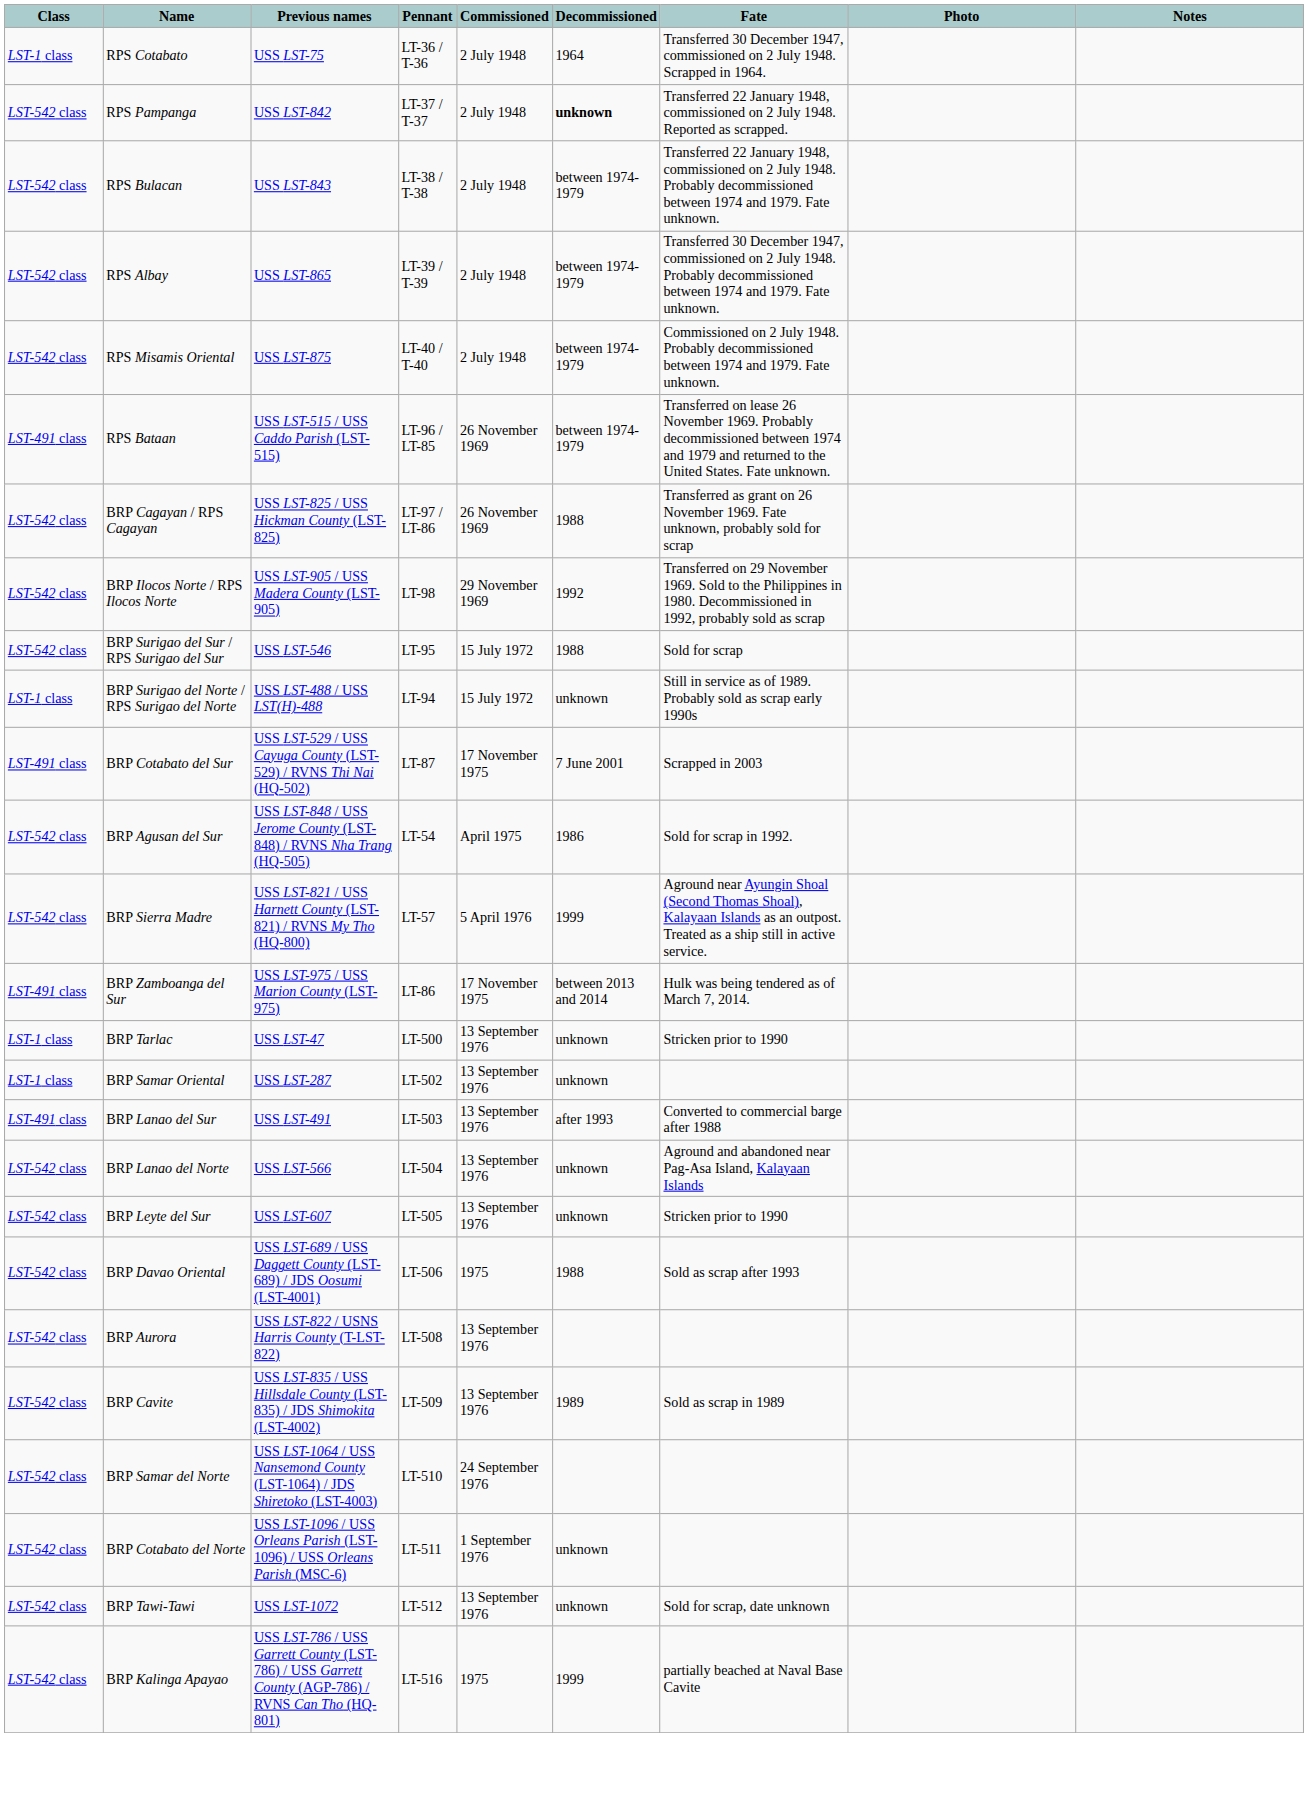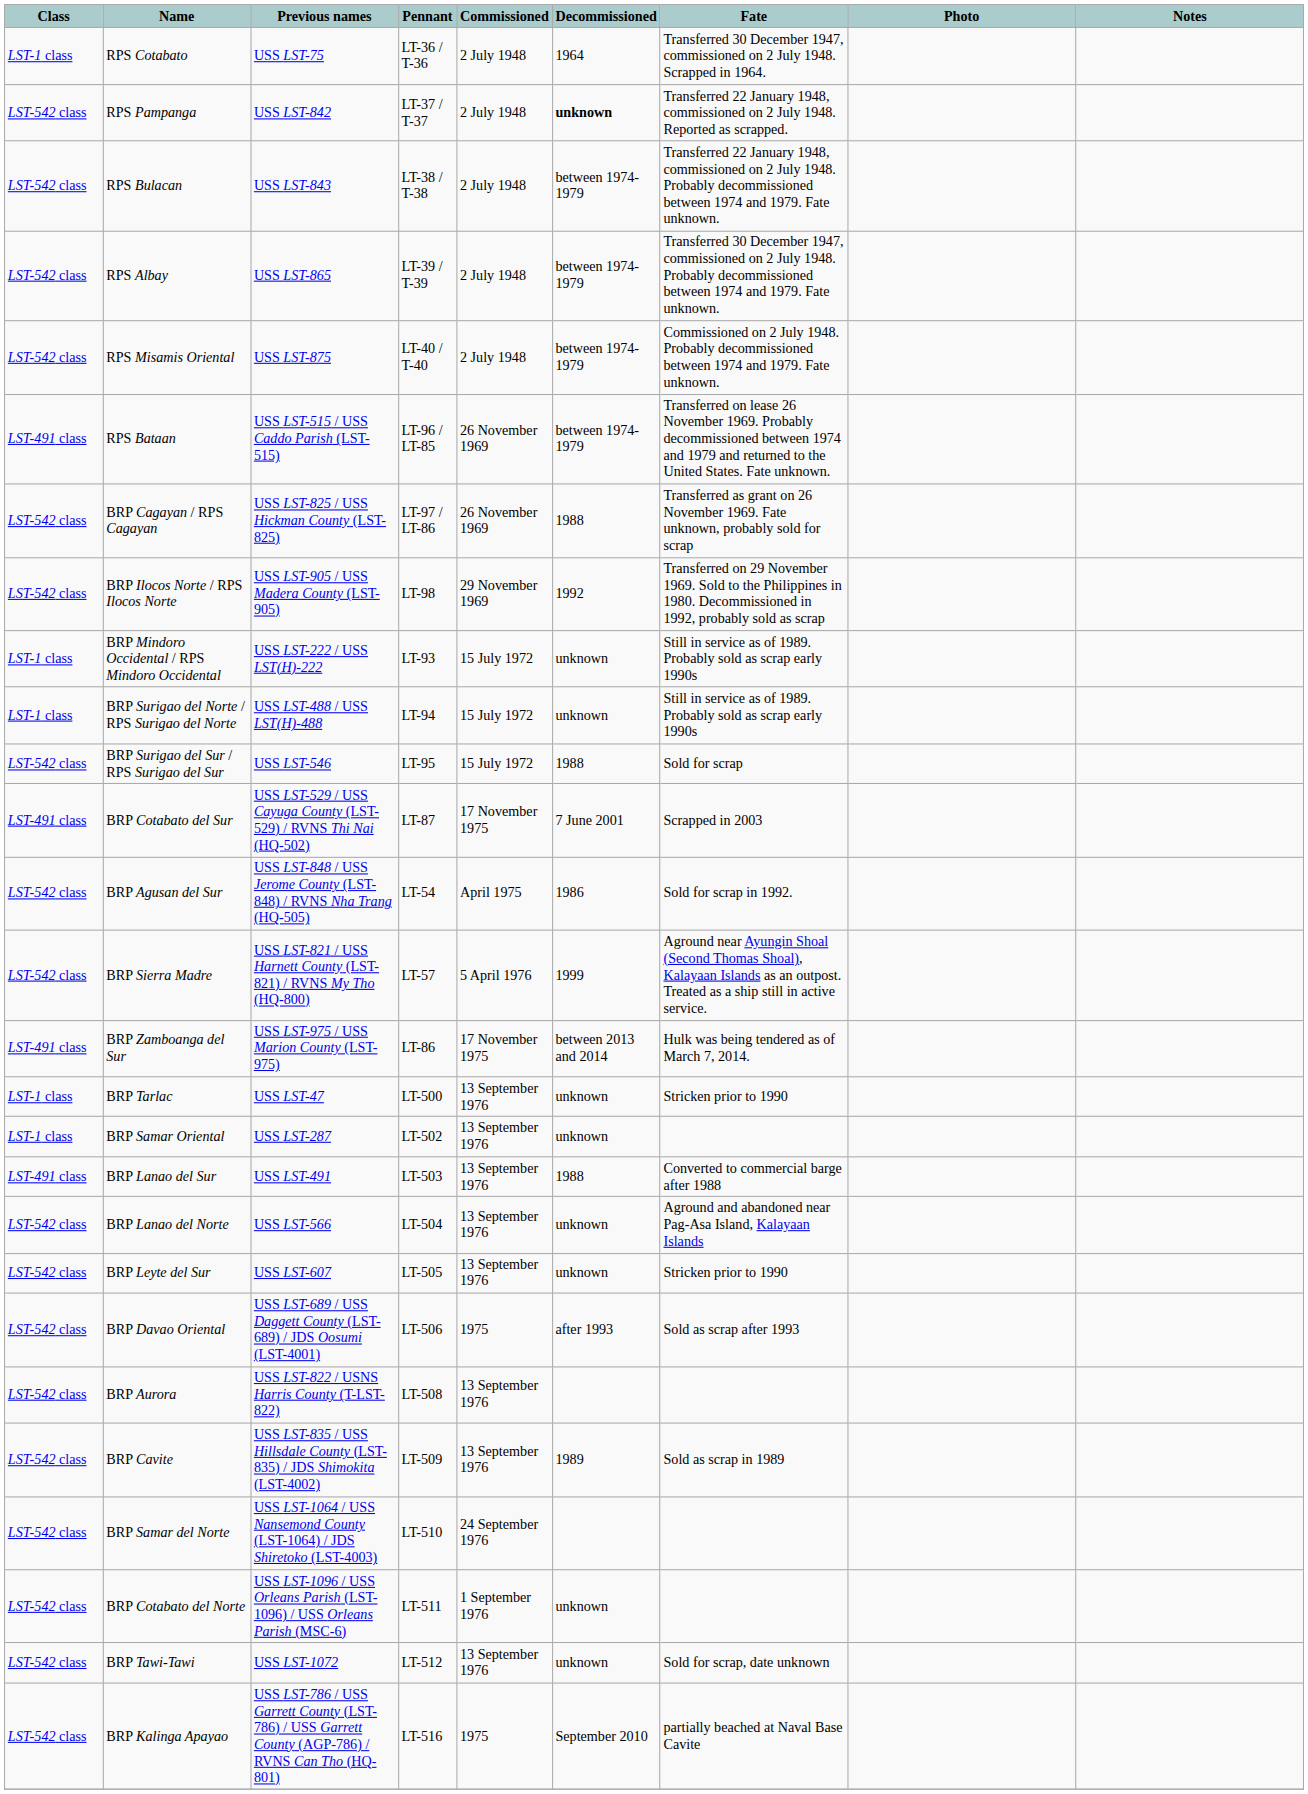+ row: LST-1 class | BRP Mindoro Occidental / RPS Mindoro Occidental | USS LST-222 / USS LST(H)-222 | LT-93 | 15 July 1972 | unknown | Still in service as of 1989. Probably sold as scrap early 1990s
rows swapped: BRP Surigao del Norte / RPS Surigao del Norte <-> BRP Surigao del Sur / RPS Surigao del Sur
BRP Lanao del Sur | Decommissioned: after 1993 -> 1988
BRP Davao Oriental | Decommissioned: 1988 -> after 1993
BRP Kalinga Apayao | Decommissioned: 1999 -> September 2010
